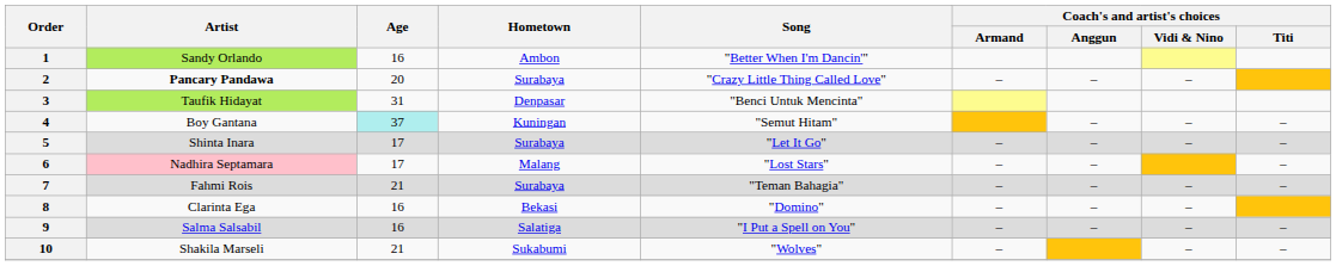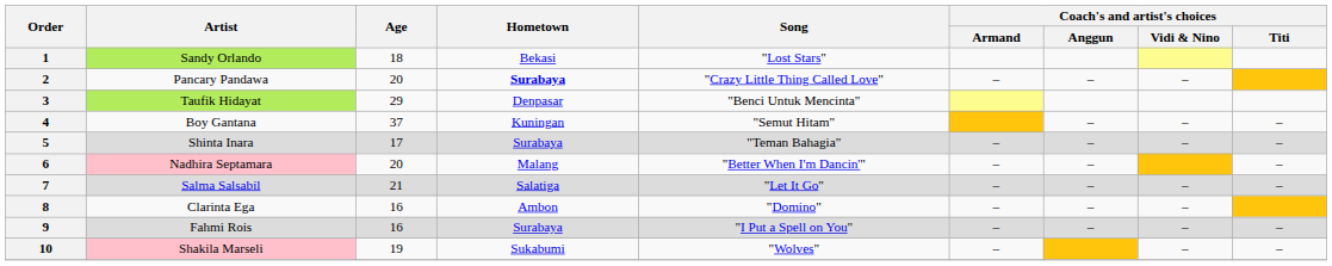1 | Age: 16 -> 18
1 | Hometown: Ambon -> Bekasi
1 | Song: "Better When I'm Dancin'" -> "Lost Stars"
2 | Artist: bold -> normal
2 | Hometown: normal -> bold
3 | Age: 31 -> 29
4 | Age: paleturquoise background -> no background
5 | Song: "Let It Go" -> "Teman Bahagia"
6 | Age: 17 -> 20
6 | Song: "Lost Stars" -> "Better When I'm Dancin'"
7 | Artist: Fahmi Rois -> Salma Salsabil
7 | Hometown: Surabaya -> Salatiga
7 | Song: "Teman Bahagia" -> "Let It Go"
8 | Hometown: Bekasi -> Ambon
9 | Artist: Salma Salsabil -> Fahmi Rois
9 | Hometown: Salatiga -> Surabaya
10 | Artist: no background -> pink background
10 | Age: 21 -> 19
